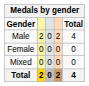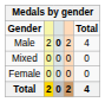Male | column 3: normal -> bold
rows swapped: Female <-> Mixed
